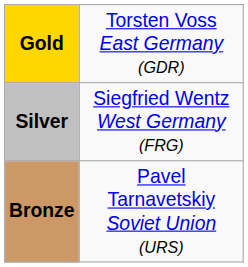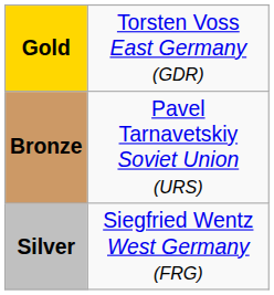rows swapped: Silver <-> Bronze
